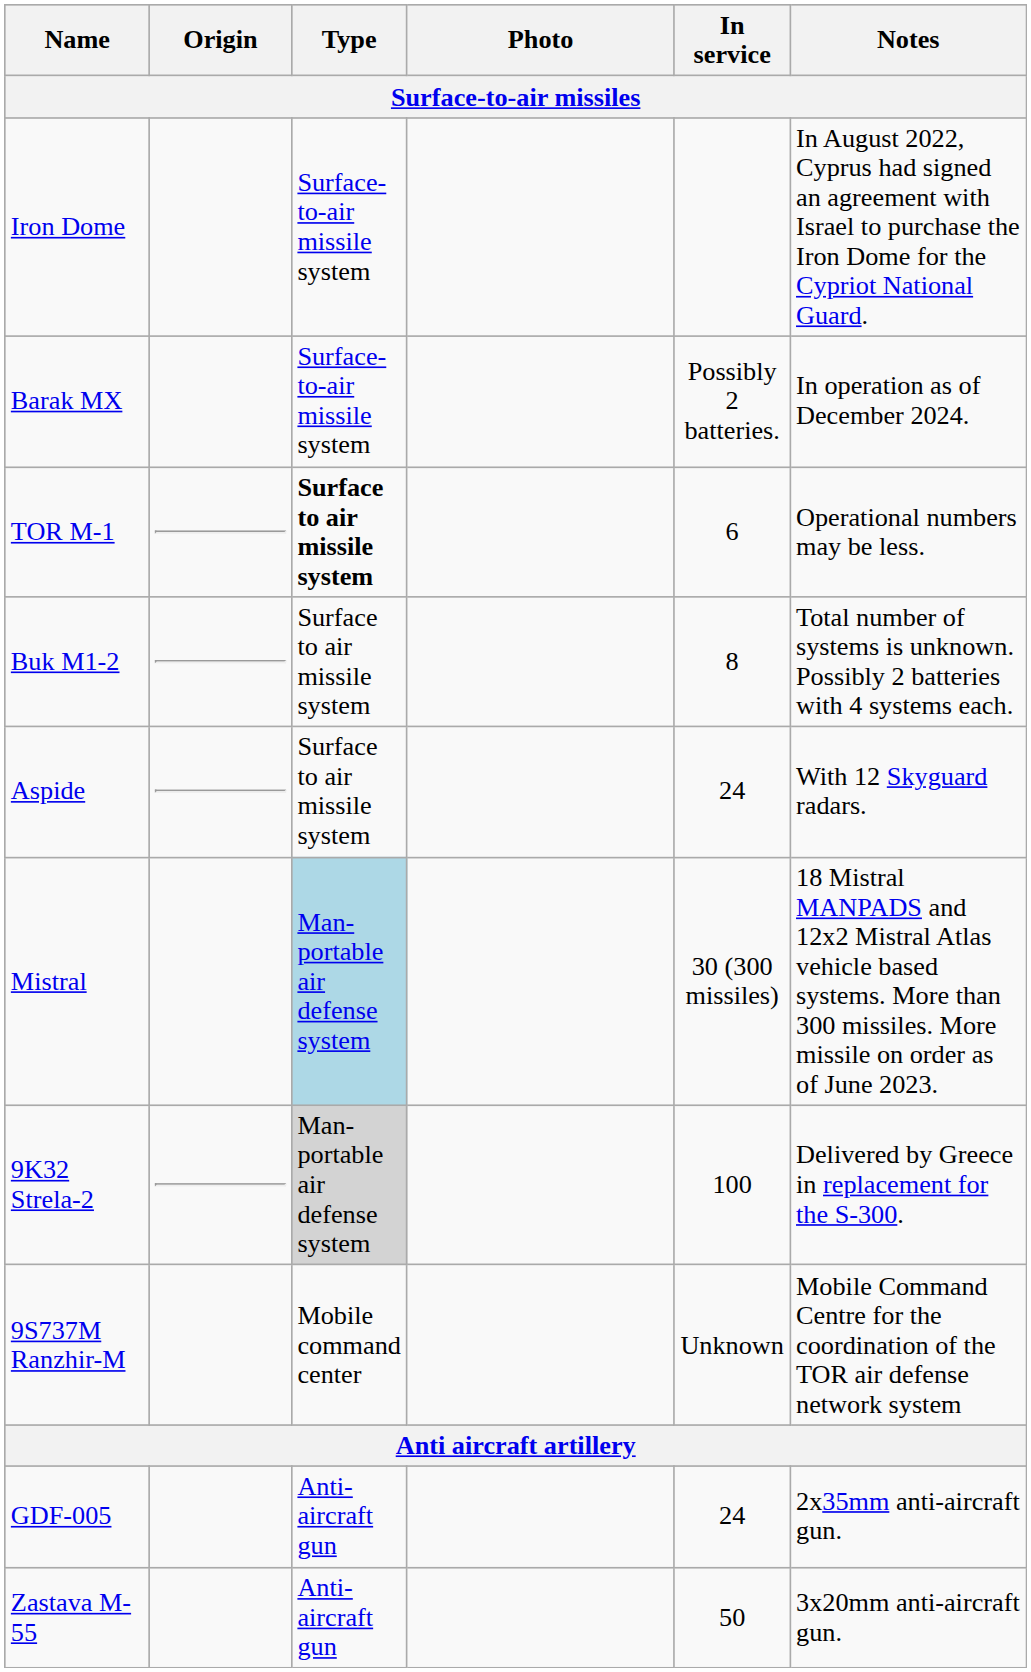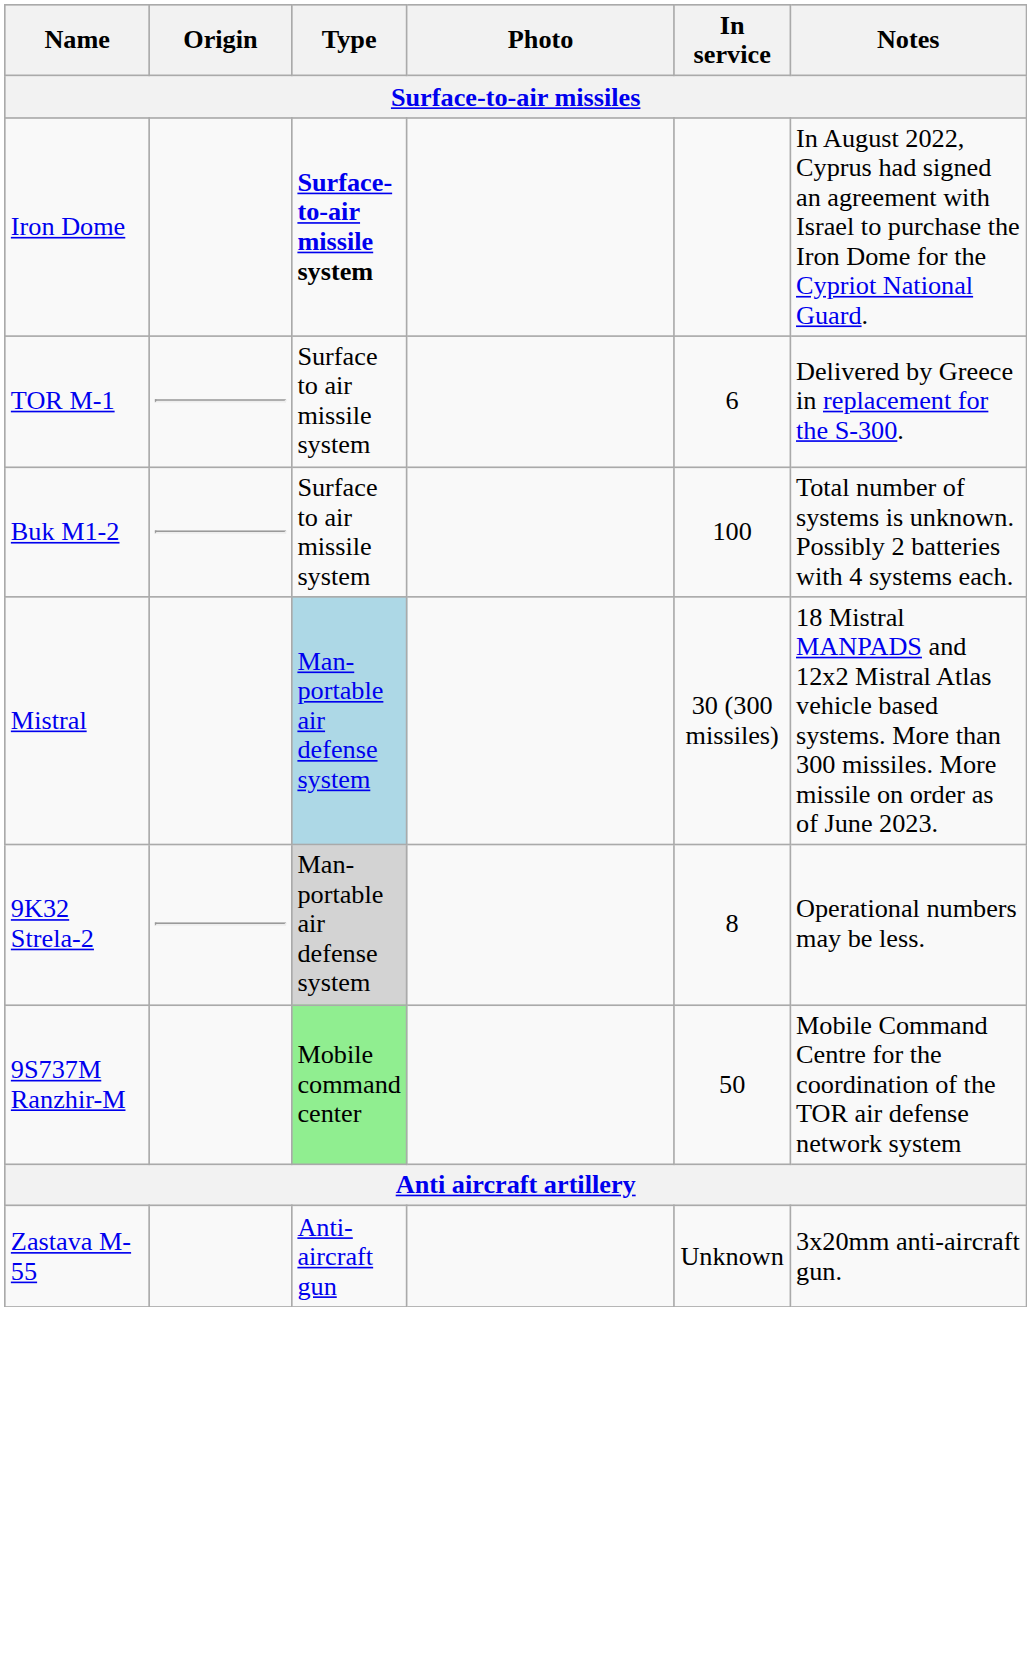Iron Dome | Type: normal -> bold
- row: Barak MX | Surface-to-air missile system | Possibly 2 batteries. | In operation as of December 2024.
TOR M-1 | Type: bold -> normal
TOR M-1 | Notes: Operational numbers may be less. -> Delivered by Greece in replacement for the S-300.
Buk M1-2 | In service: 8 -> 100
- row: Aspide | Surface to air missile system | 24 | With 12 Skyguard radars.
9K32 Strela-2 | In service: 100 -> 8
9K32 Strela-2 | Notes: Delivered by Greece in replacement for the S-300. -> Operational numbers may be less.
9S737M Ranzhir-M | Type: no background -> lightgreen background
9S737M Ranzhir-M | In service: Unknown -> 50
- row: GDF-005 | Anti-aircraft gun | 24 | 2x35mm anti-aircraft gun.
Zastava M-55 | In service: 50 -> Unknown
